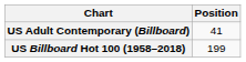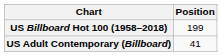rows swapped: US Billboard Hot 100 (1958–2018) <-> US Adult Contemporary (Billboard)
